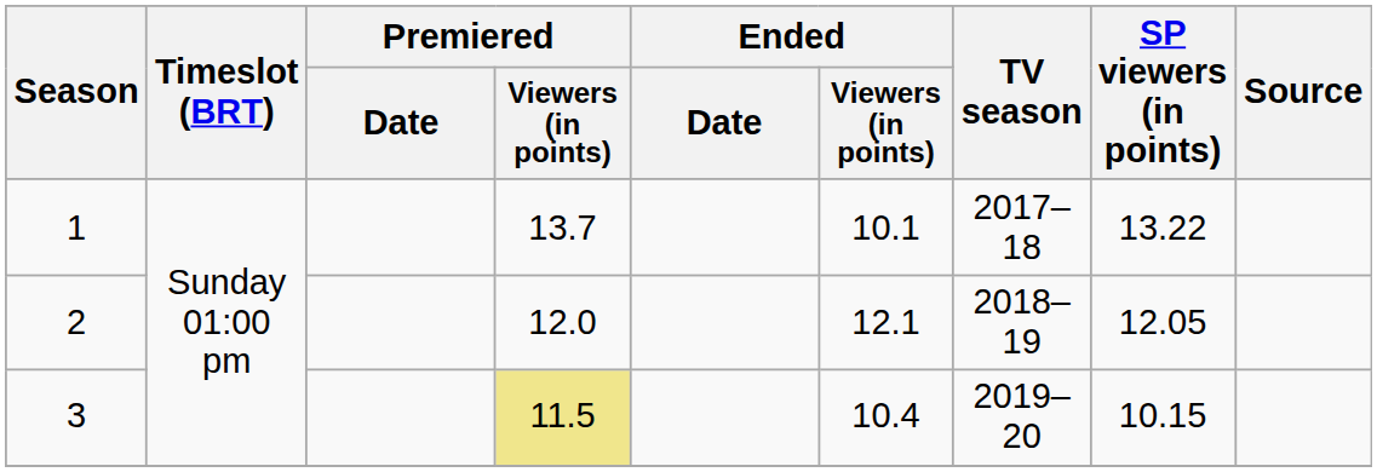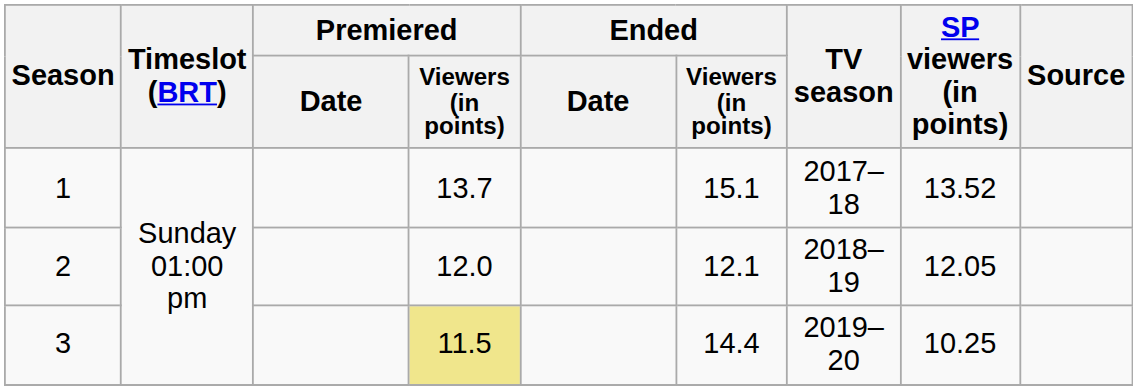1 | Ended / Viewers (in points): 10.1 -> 15.1
1 | SP viewers (in points): 13.22 -> 13.52
3 | Ended / Viewers (in points): 10.4 -> 14.4
3 | SP viewers (in points): 10.15 -> 10.25
